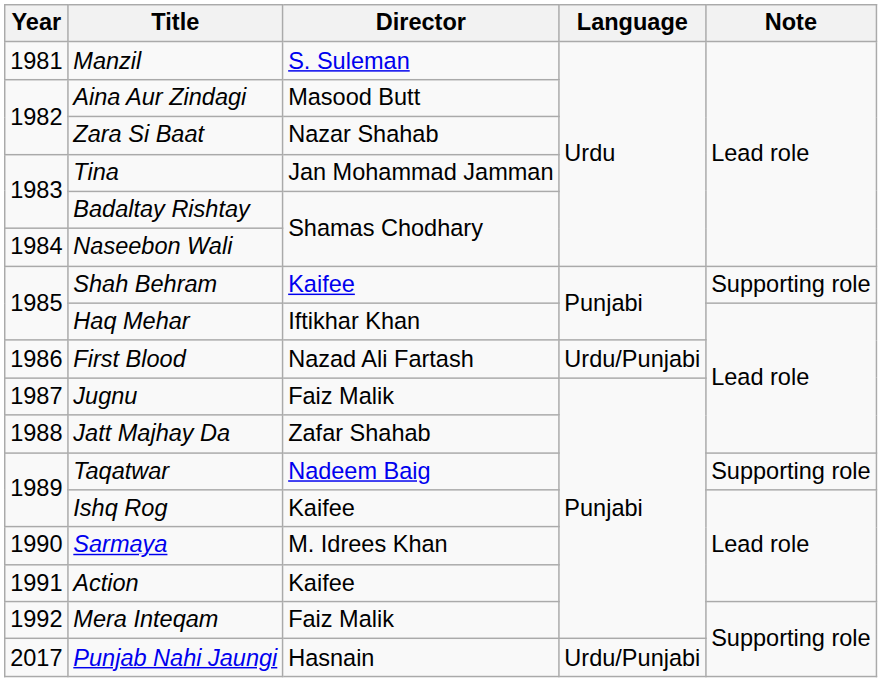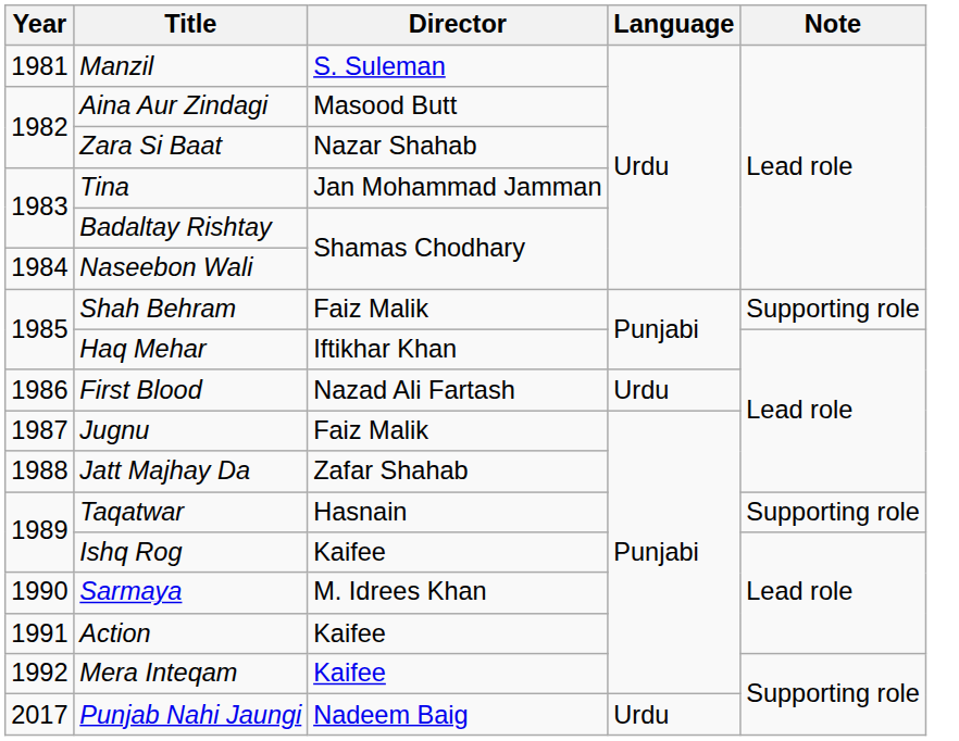Shah Behram | Director: Kaifee -> Faiz Malik
First Blood | Language: Urdu/Punjabi -> Urdu
Taqatwar | Director: Nadeem Baig -> Hasnain
Mera Inteqam | Director: Faiz Malik -> Kaifee
Punjab Nahi Jaungi | Director: Hasnain -> Nadeem Baig
Punjab Nahi Jaungi | Language: Urdu/Punjabi -> Urdu
